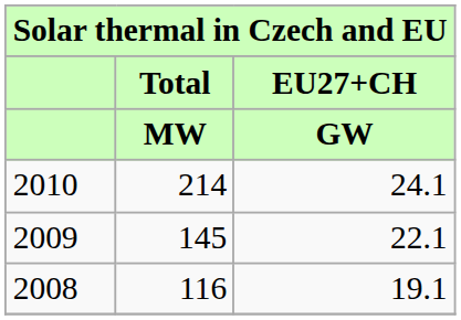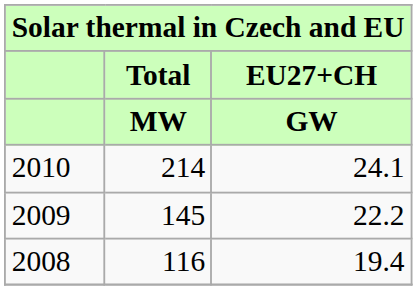2009 | EU27+CH / GW: 22.1 -> 22.2
2008 | EU27+CH / GW: 19.1 -> 19.4
